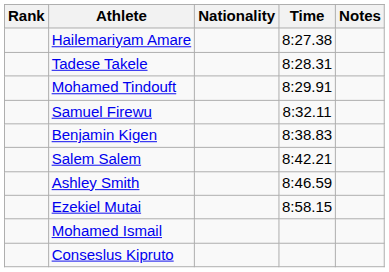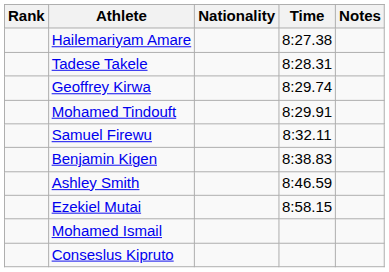+ row: Geoffrey Kirwa | 8:29.74
- row: Salem Salem | 8:42.21
